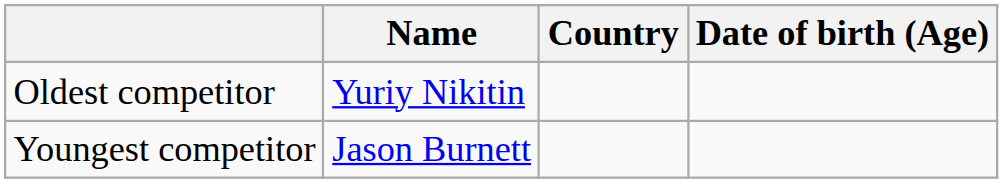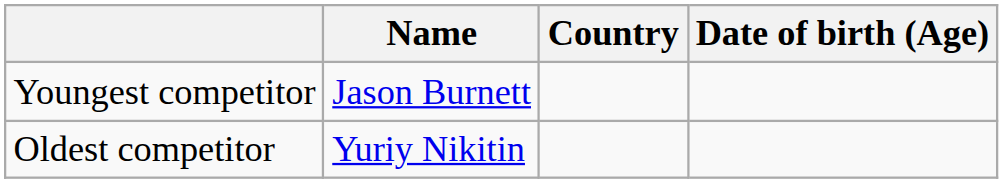rows swapped: Youngest competitor <-> Oldest competitor
